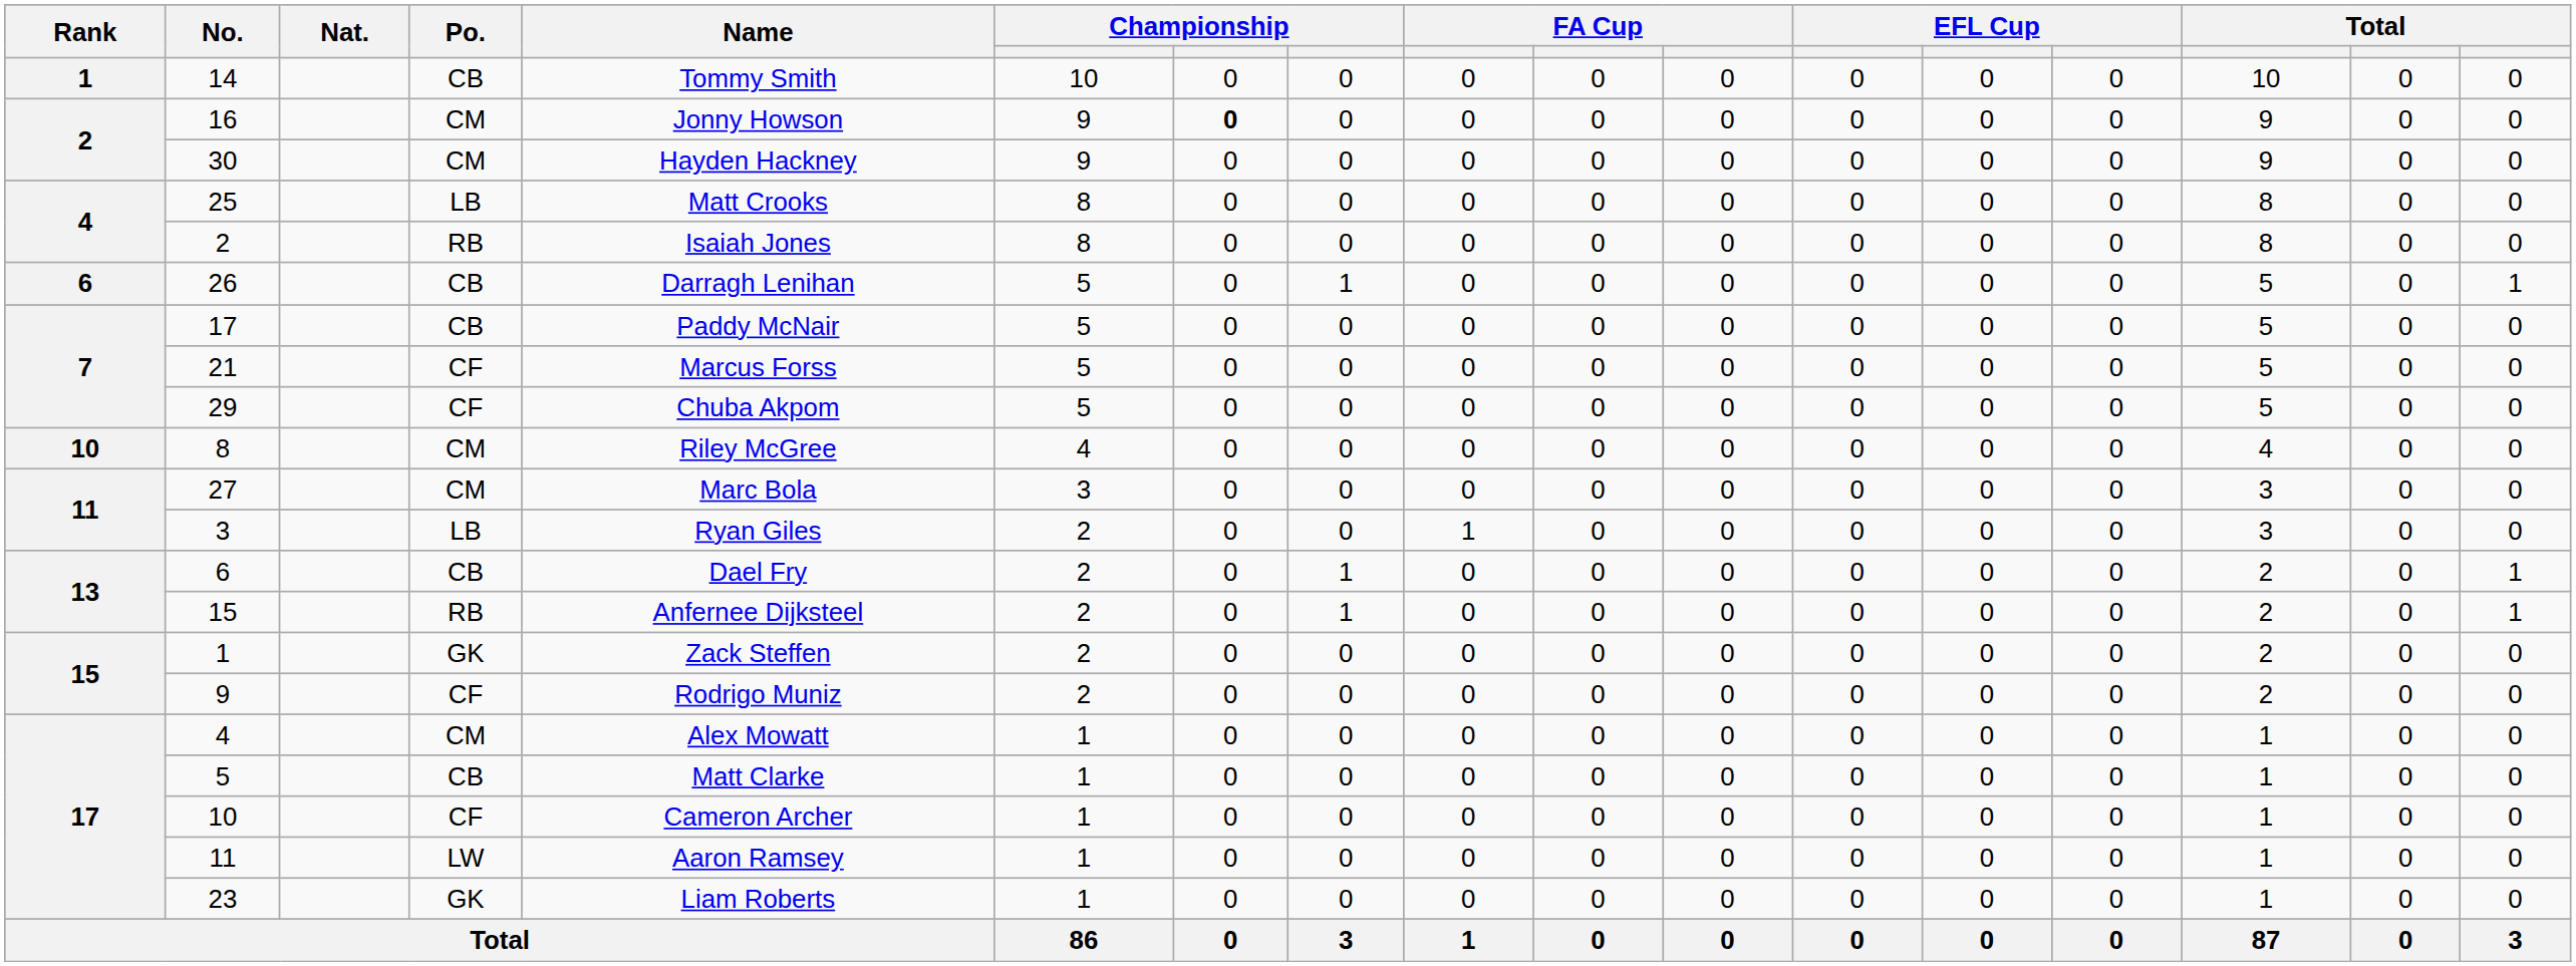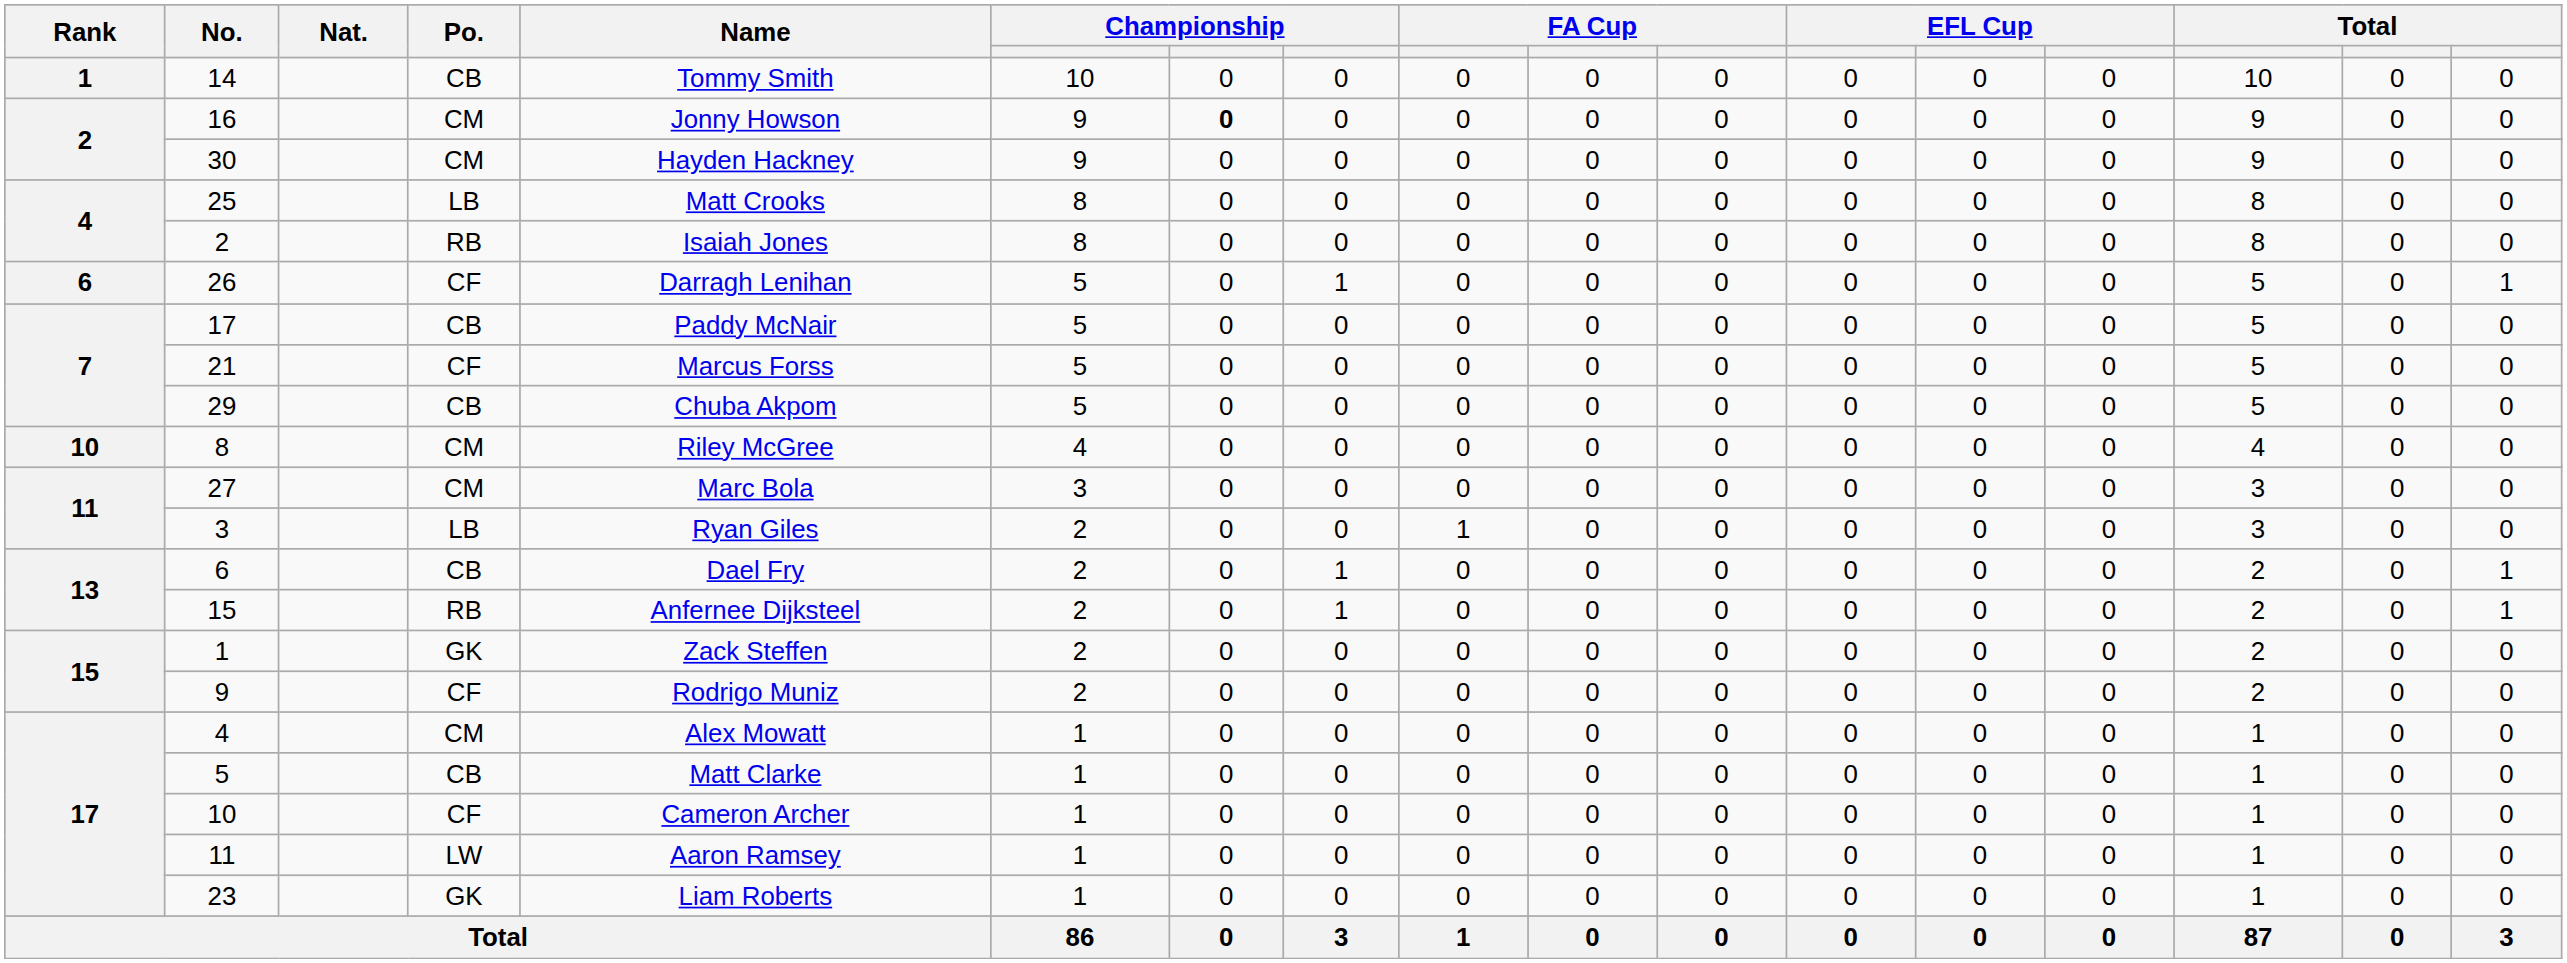26 | Po.: CB -> CF
29 | Po.: CF -> CB
